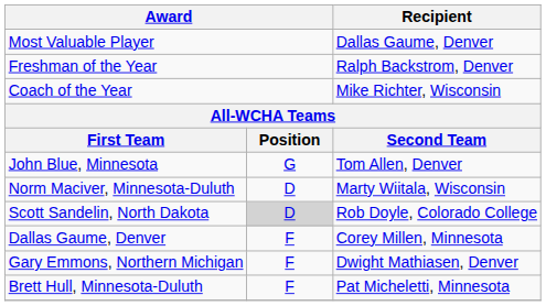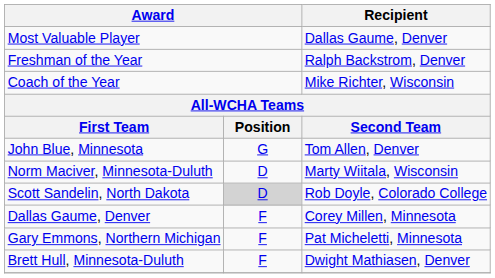Gary Emmons, Northern Michigan | Recipient: Dwight Mathiasen, Denver -> Pat Micheletti, Minnesota
Brett Hull, Minnesota-Duluth | Recipient: Pat Micheletti, Minnesota -> Dwight Mathiasen, Denver
